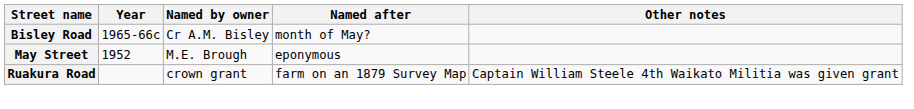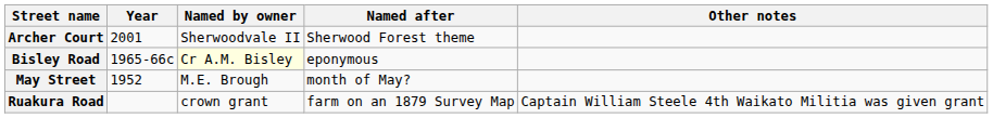+ row: Archer Court | 2001 | Sherwoodvale II | Sherwood Forest theme
Bisley Road | Named by owner: no background -> lightyellow background
Bisley Road | Named after: month of May? -> eponymous
May Street | Named after: eponymous -> month of May?
